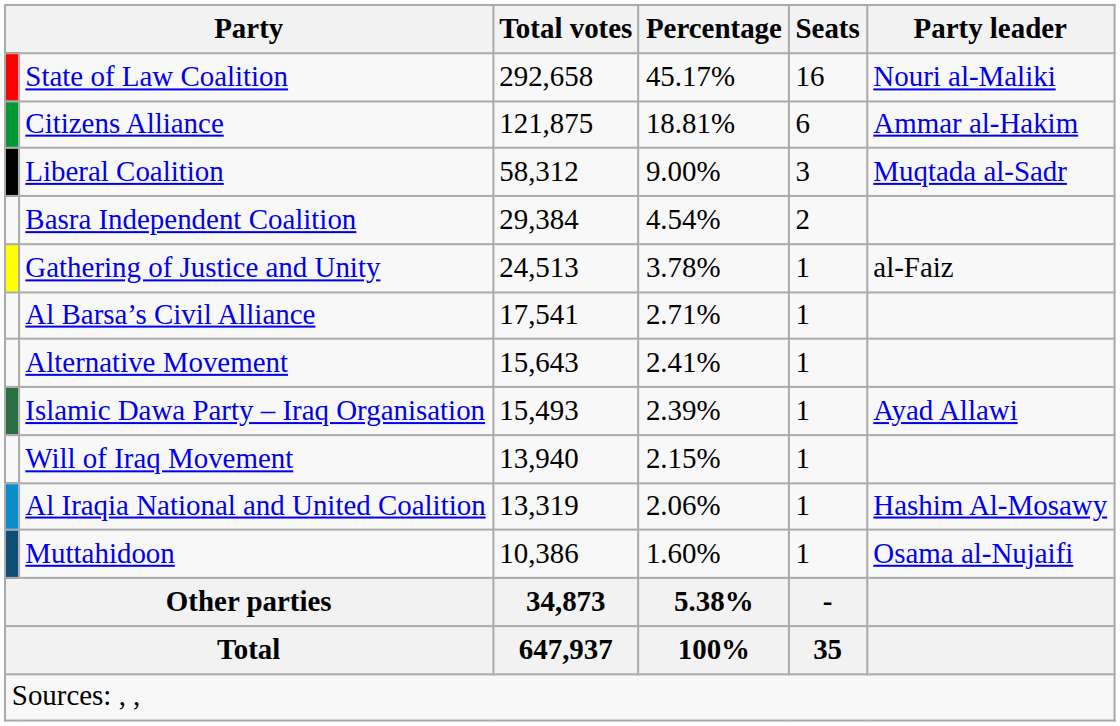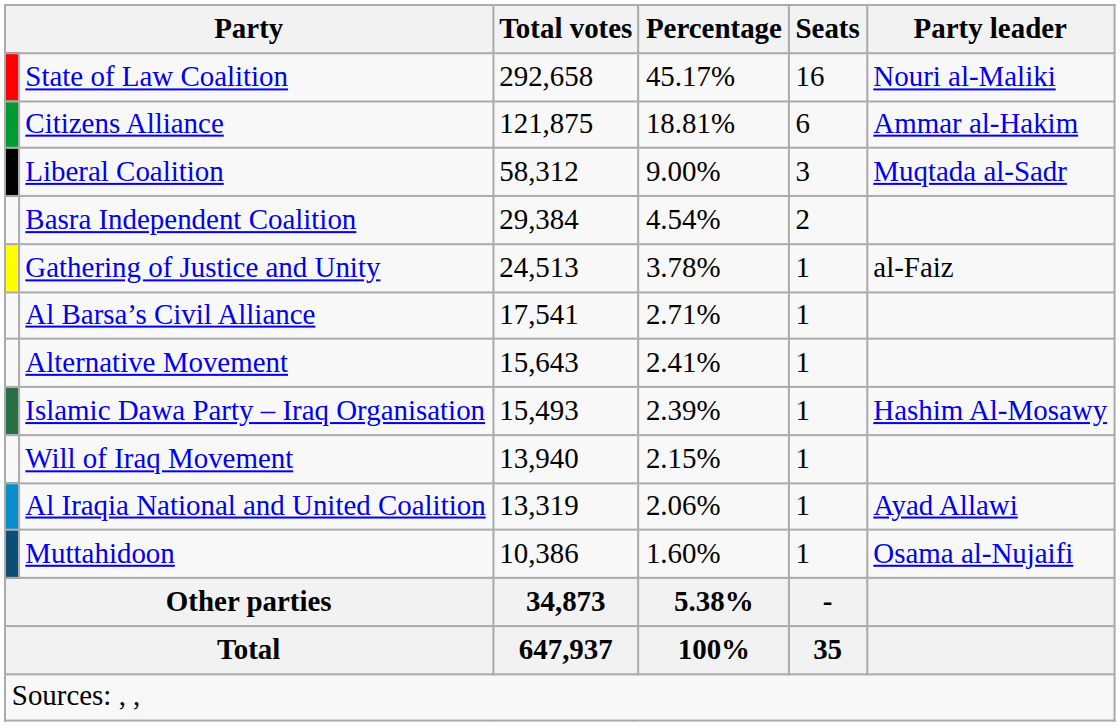Islamic Dawa Party – Iraq Organisation | Party leader: Ayad Allawi -> Hashim Al-Mosawy
Al Iraqia National and United Coalition | Party leader: Hashim Al-Mosawy -> Ayad Allawi
